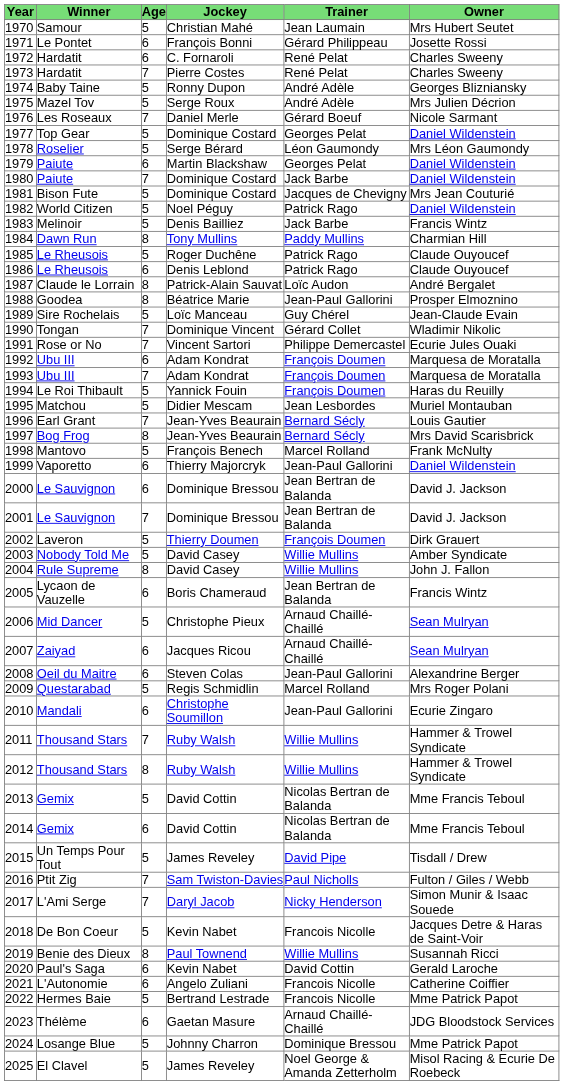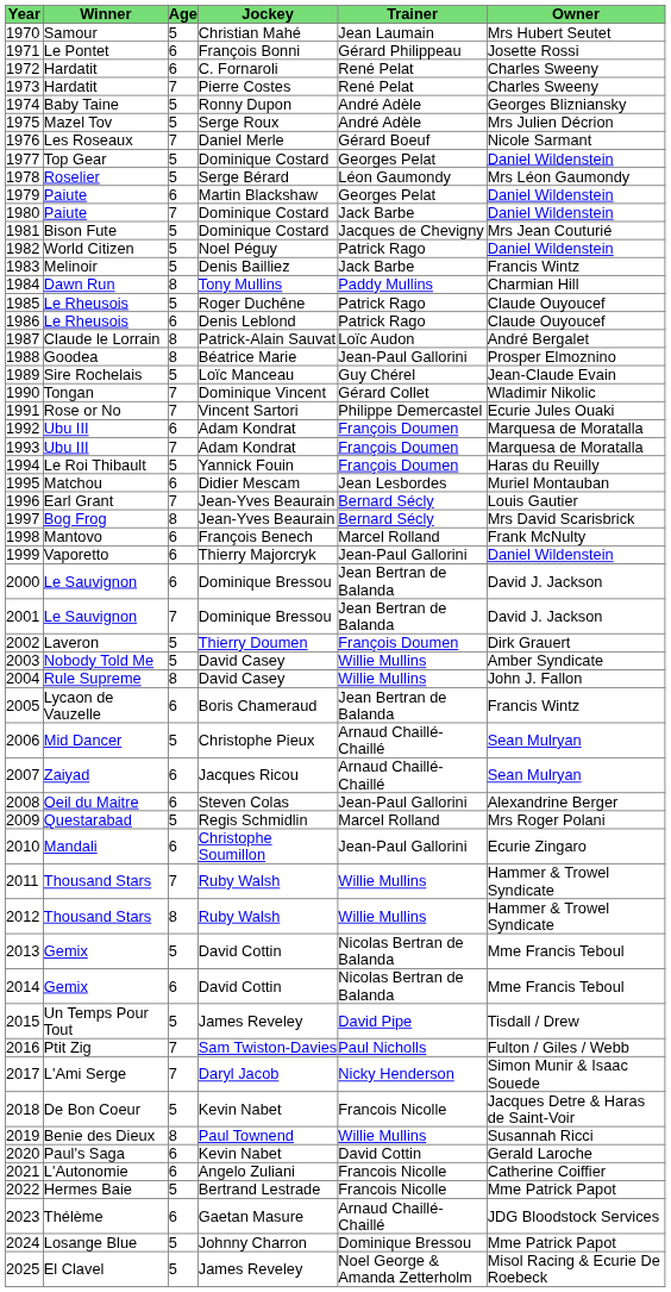1995 | Age: 5 -> 6
1998 | Age: 5 -> 6
